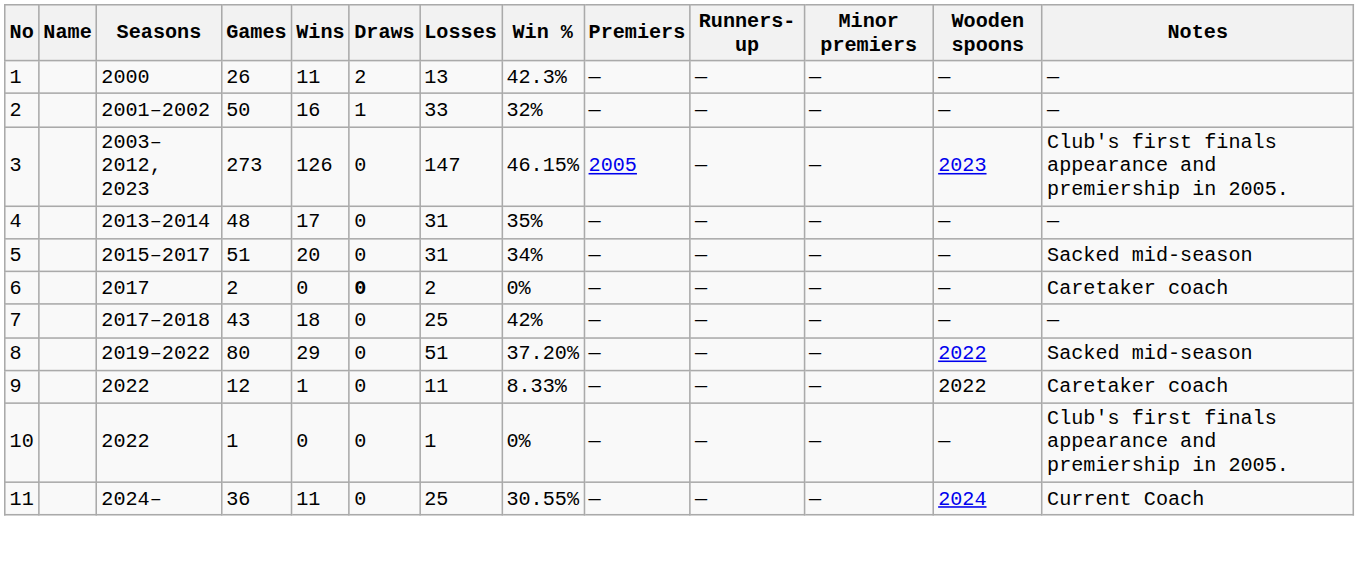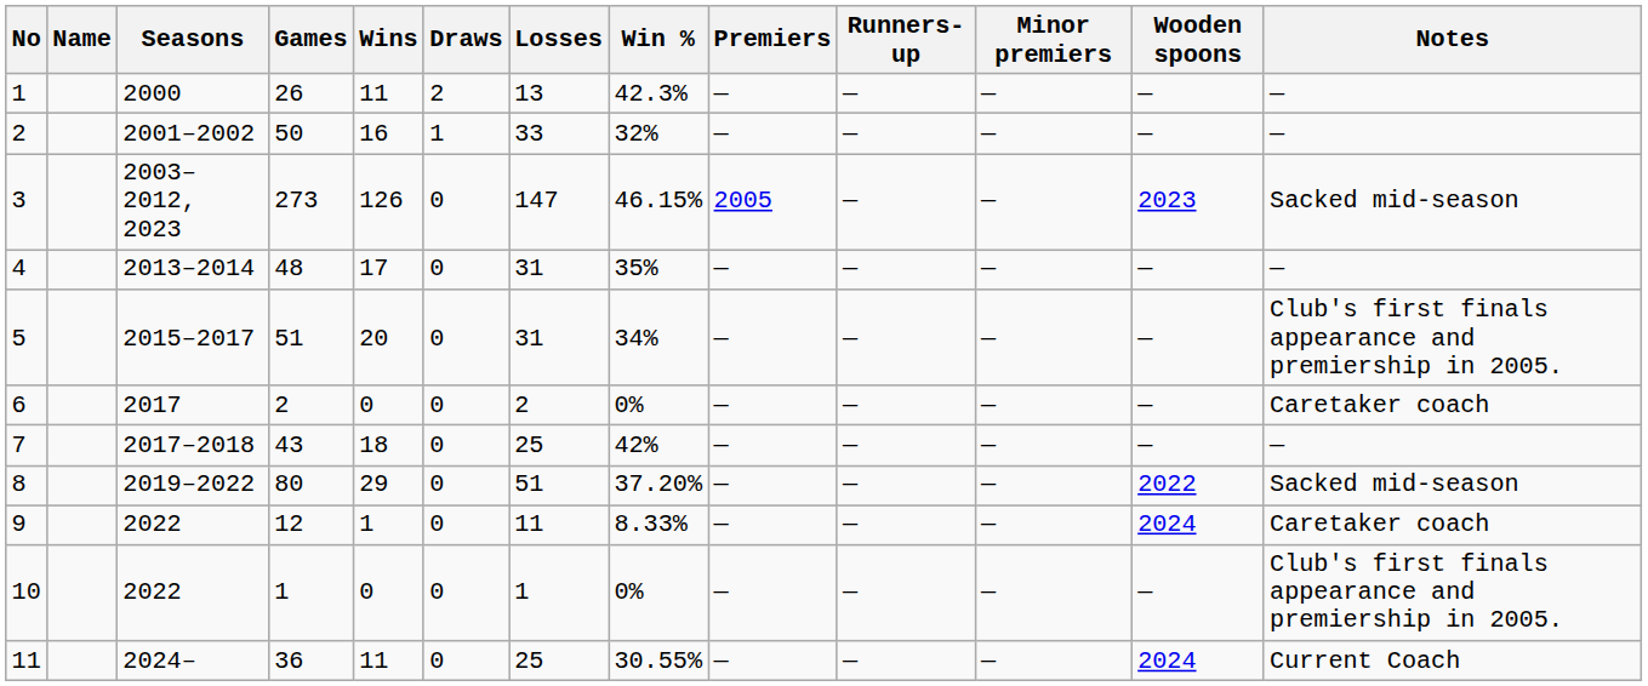3 | Notes: Club's first finals appearance and premiership in 2005. -> Sacked mid-season
5 | Notes: Sacked mid-season -> Club's first finals appearance and premiership in 2005.
6 | Draws: bold -> normal
9 | Wooden spoons: 2022 -> 2024
